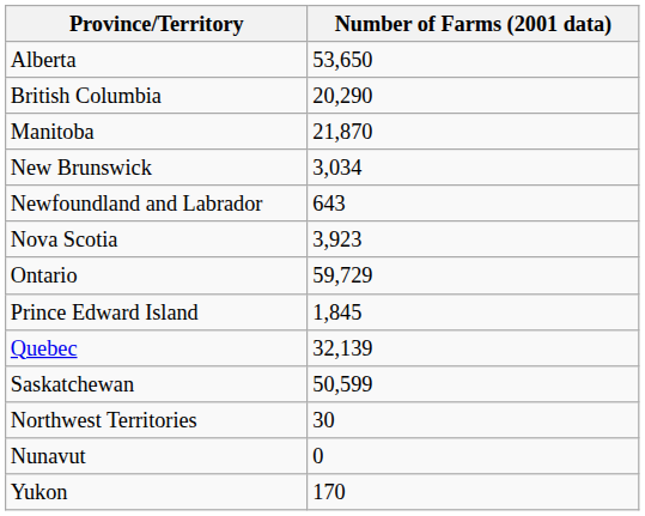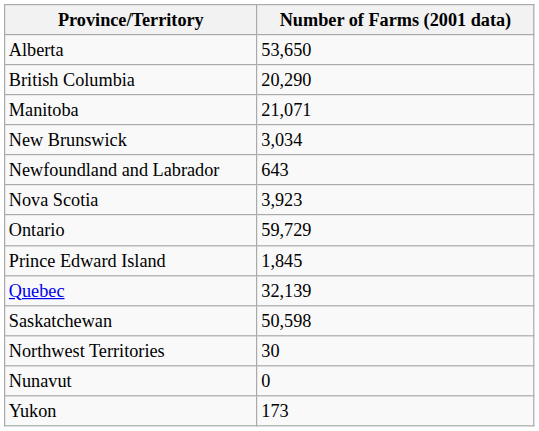Manitoba | Number of Farms (2001 data): 21,870 -> 21,071
Saskatchewan | Number of Farms (2001 data): 50,599 -> 50,598
Yukon | Number of Farms (2001 data): 170 -> 173
